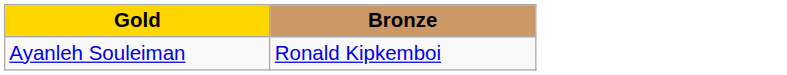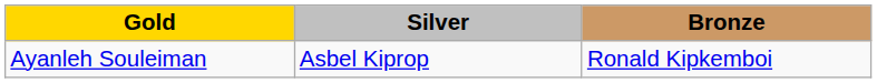+ column: Silver | Asbel Kiprop
